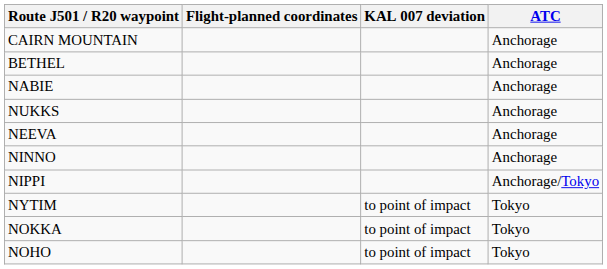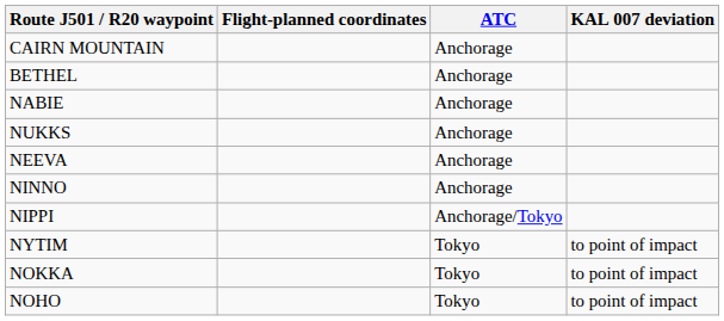columns swapped: ATC <-> KAL 007 deviation
